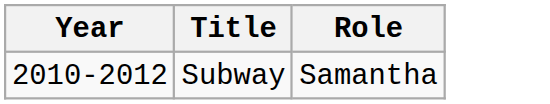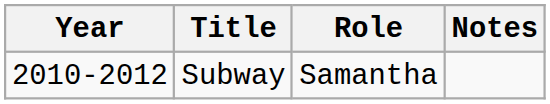+ column: Notes
